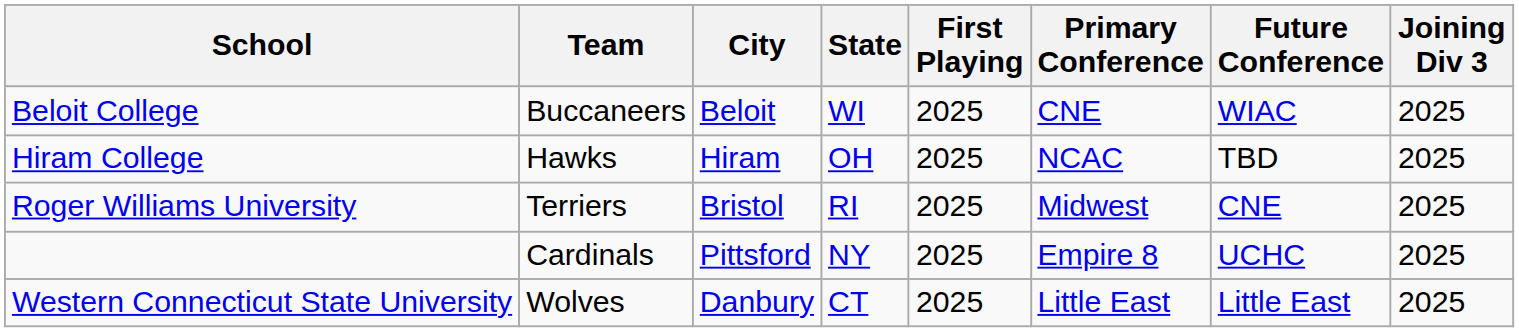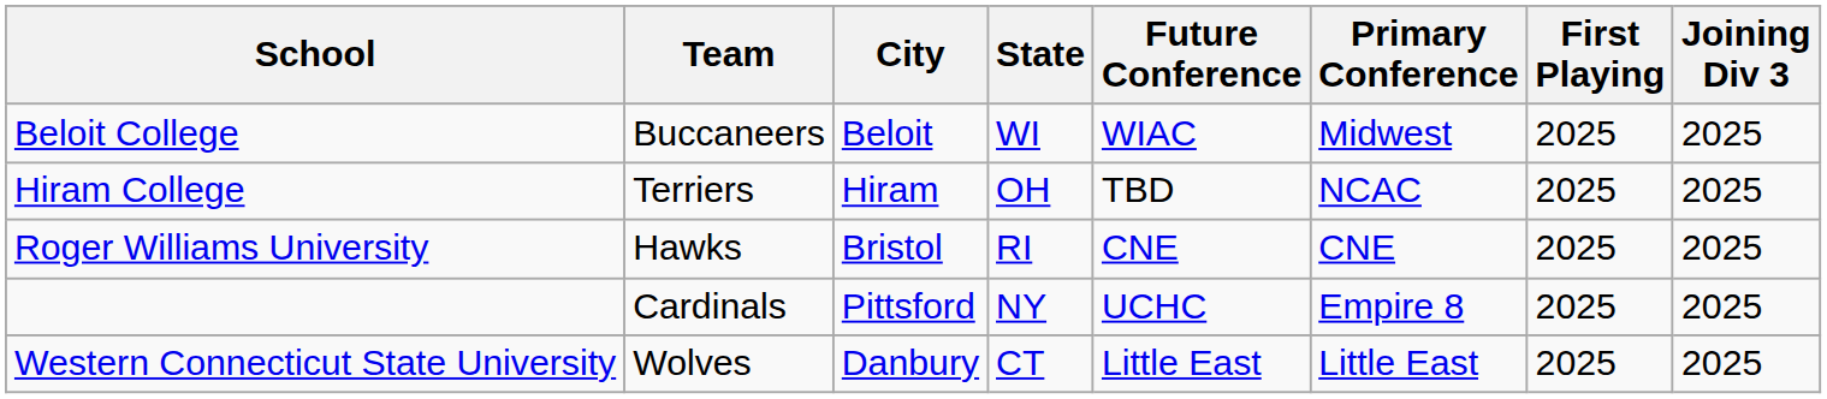columns swapped: Future Conference <-> First Playing
Beloit College | Primary Conference: CNE -> Midwest
Hiram College | Team: Hawks -> Terriers
Roger Williams University | Team: Terriers -> Hawks
Roger Williams University | Primary Conference: Midwest -> CNE
